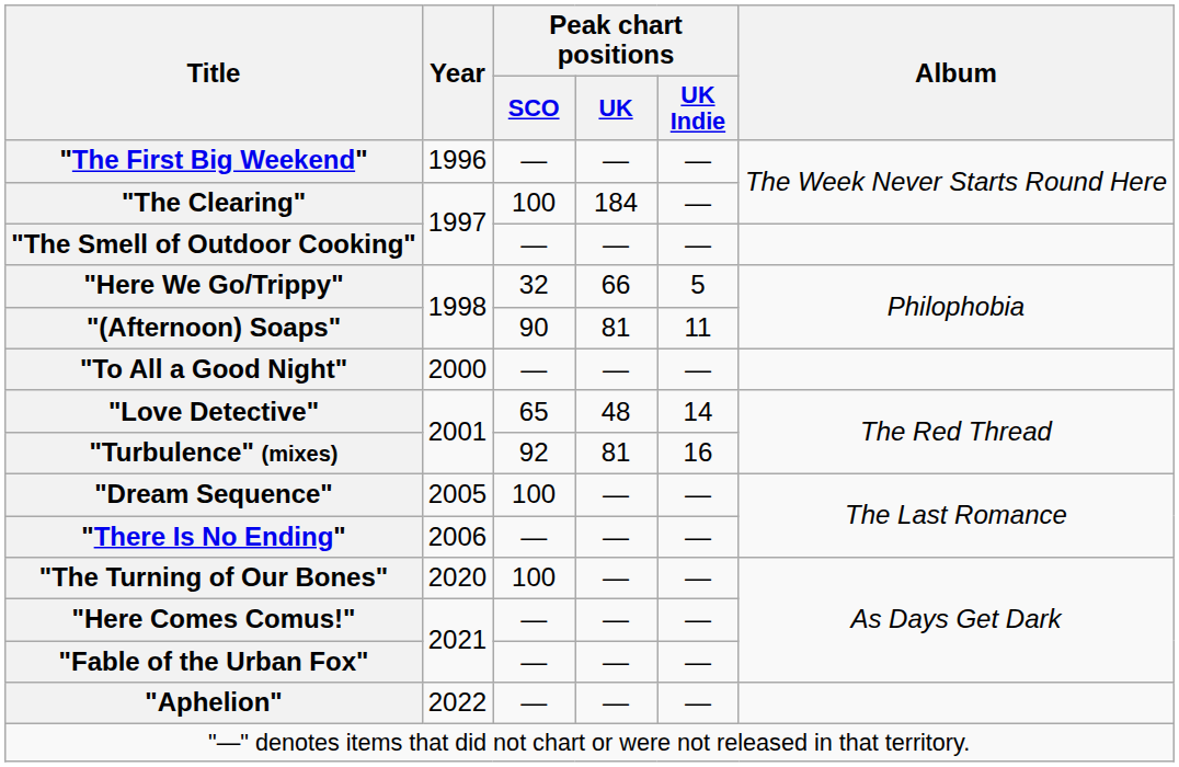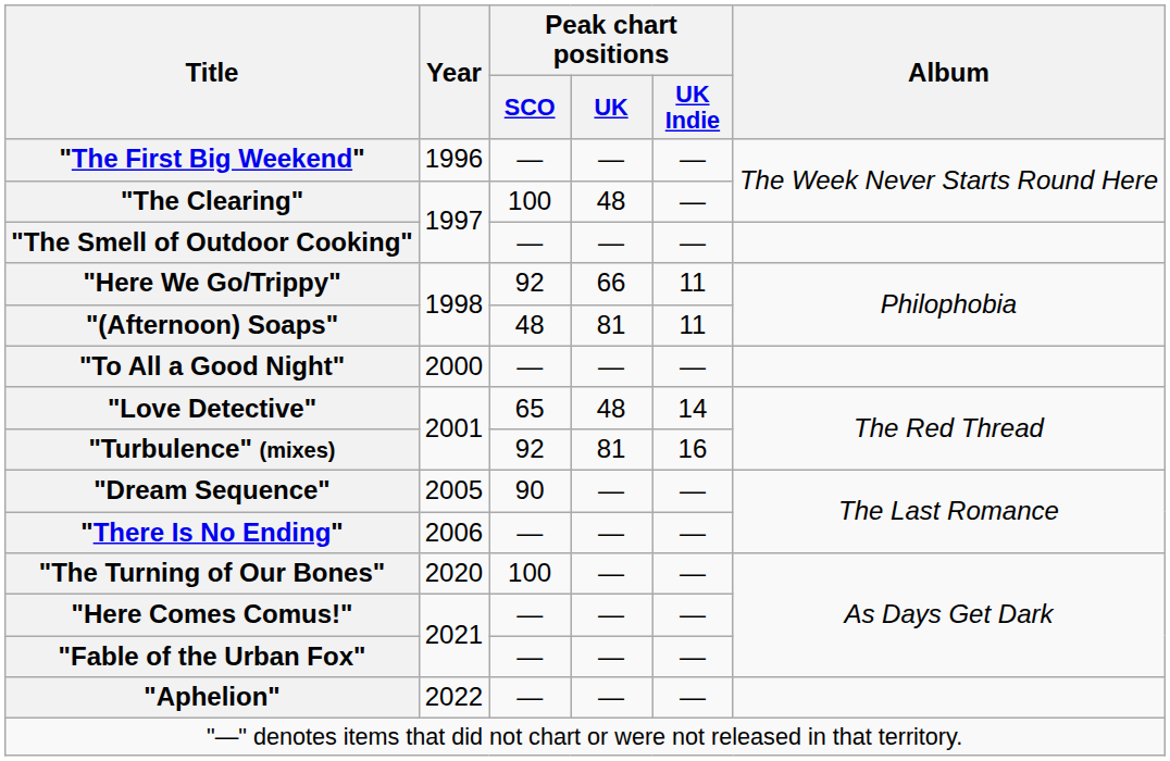"The Clearing" | Peak chart positions / UK: 184 -> 48
"Here We Go/Trippy" | Peak chart positions / SCO: 32 -> 92
"Here We Go/Trippy" | Peak chart positions / UK Indie: 5 -> 11
"(Afternoon) Soaps" | Peak chart positions / SCO: 90 -> 48
"Dream Sequence" | Peak chart positions / SCO: 100 -> 90
